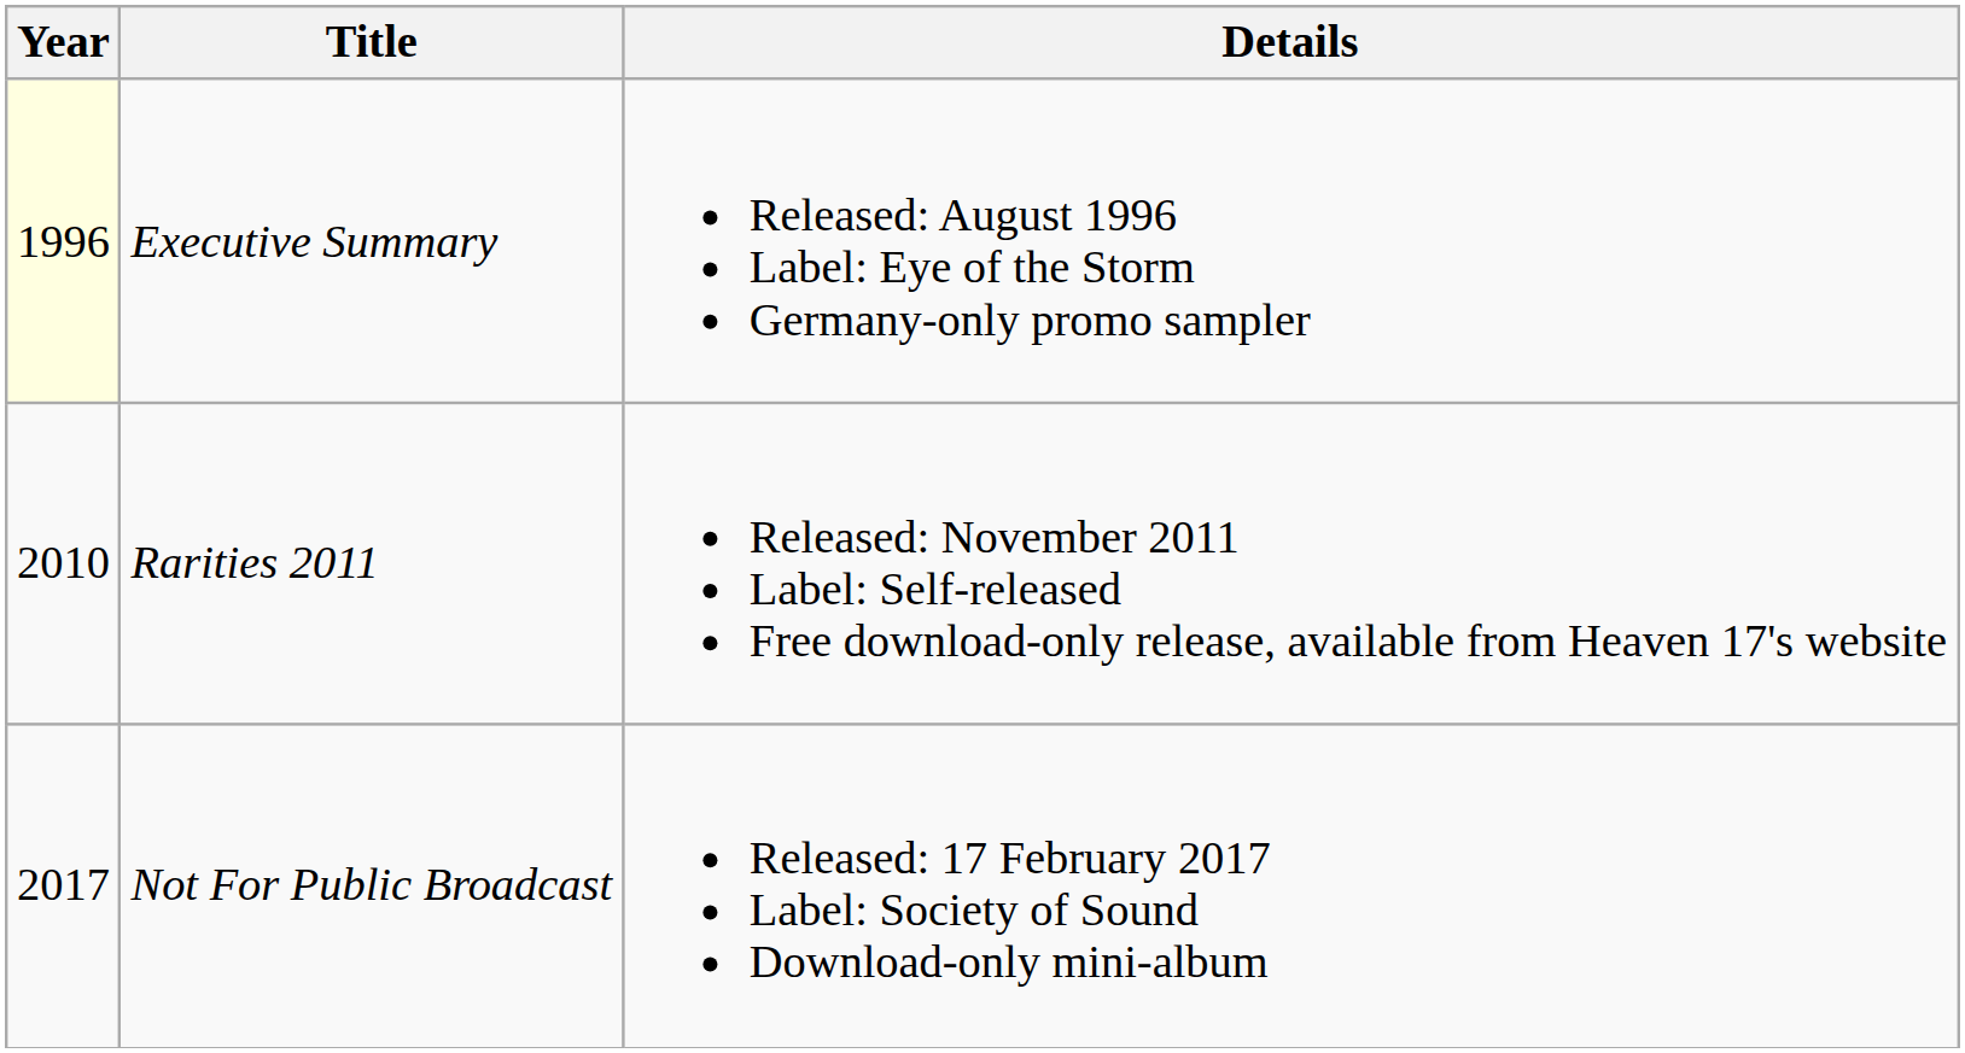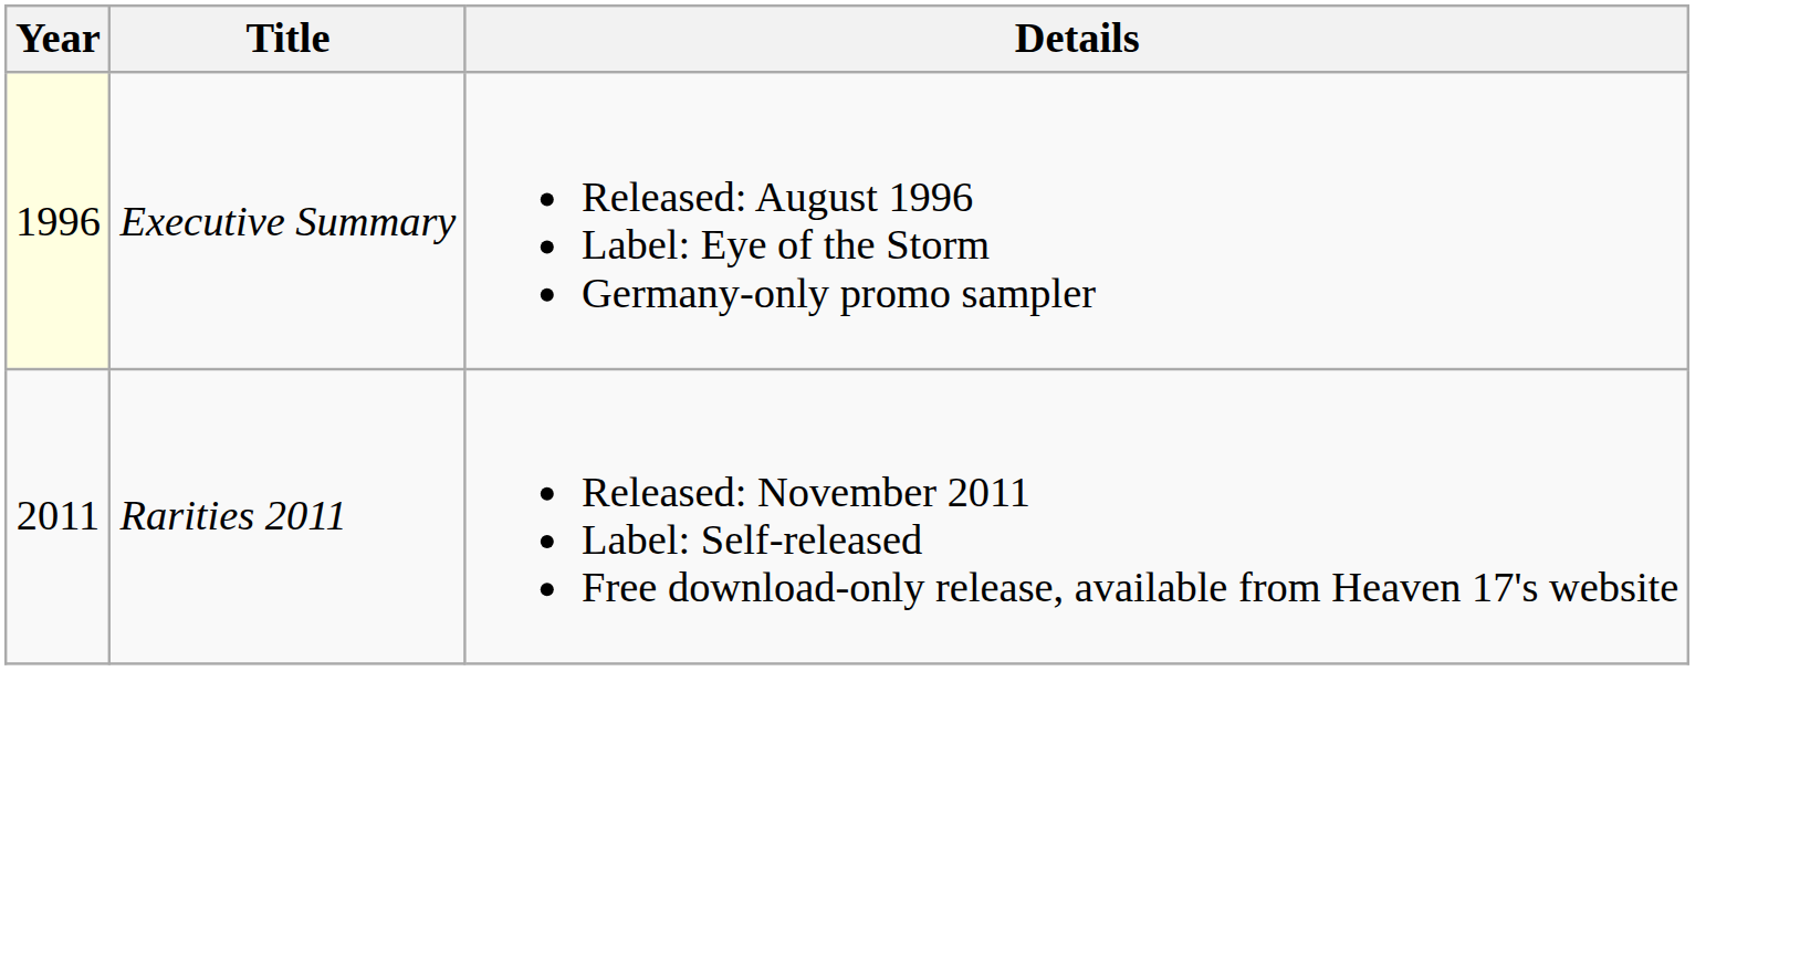Rarities 2011 | Year: 2010 -> 2011
- row: 2017 | Not For Public Broadcast | Released: 17 February 2017 Label: Society of Sound Download-only mini-album
